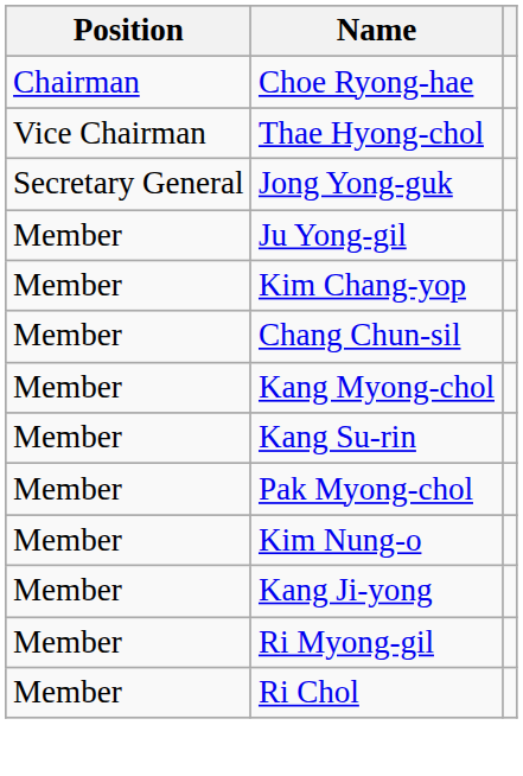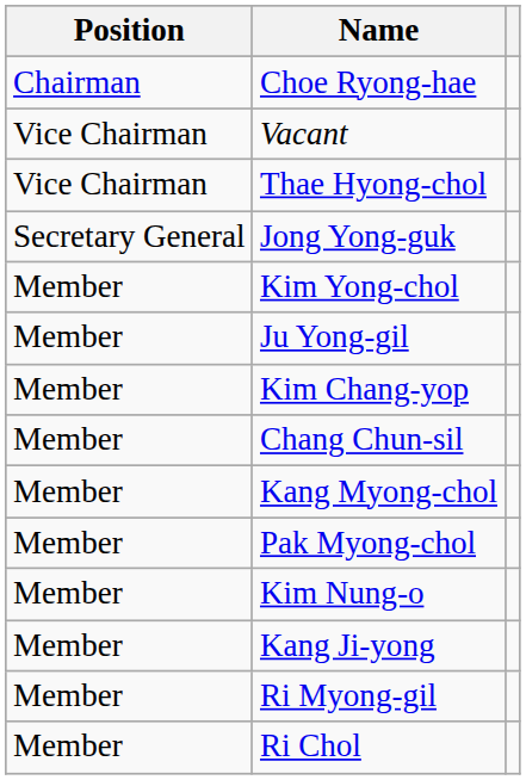+ row: Vice Chairman | Vacant
+ row: Member | Kim Yong-chol
- row: Member | Kang Su-rin
